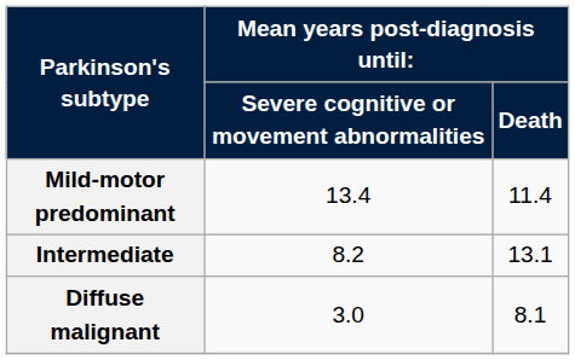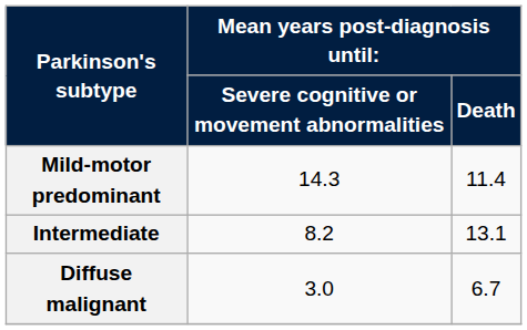Mild-motor predominant | column 2: 13.4 -> 14.3
Diffuse malignant | column 3: 8.1 -> 6.7
